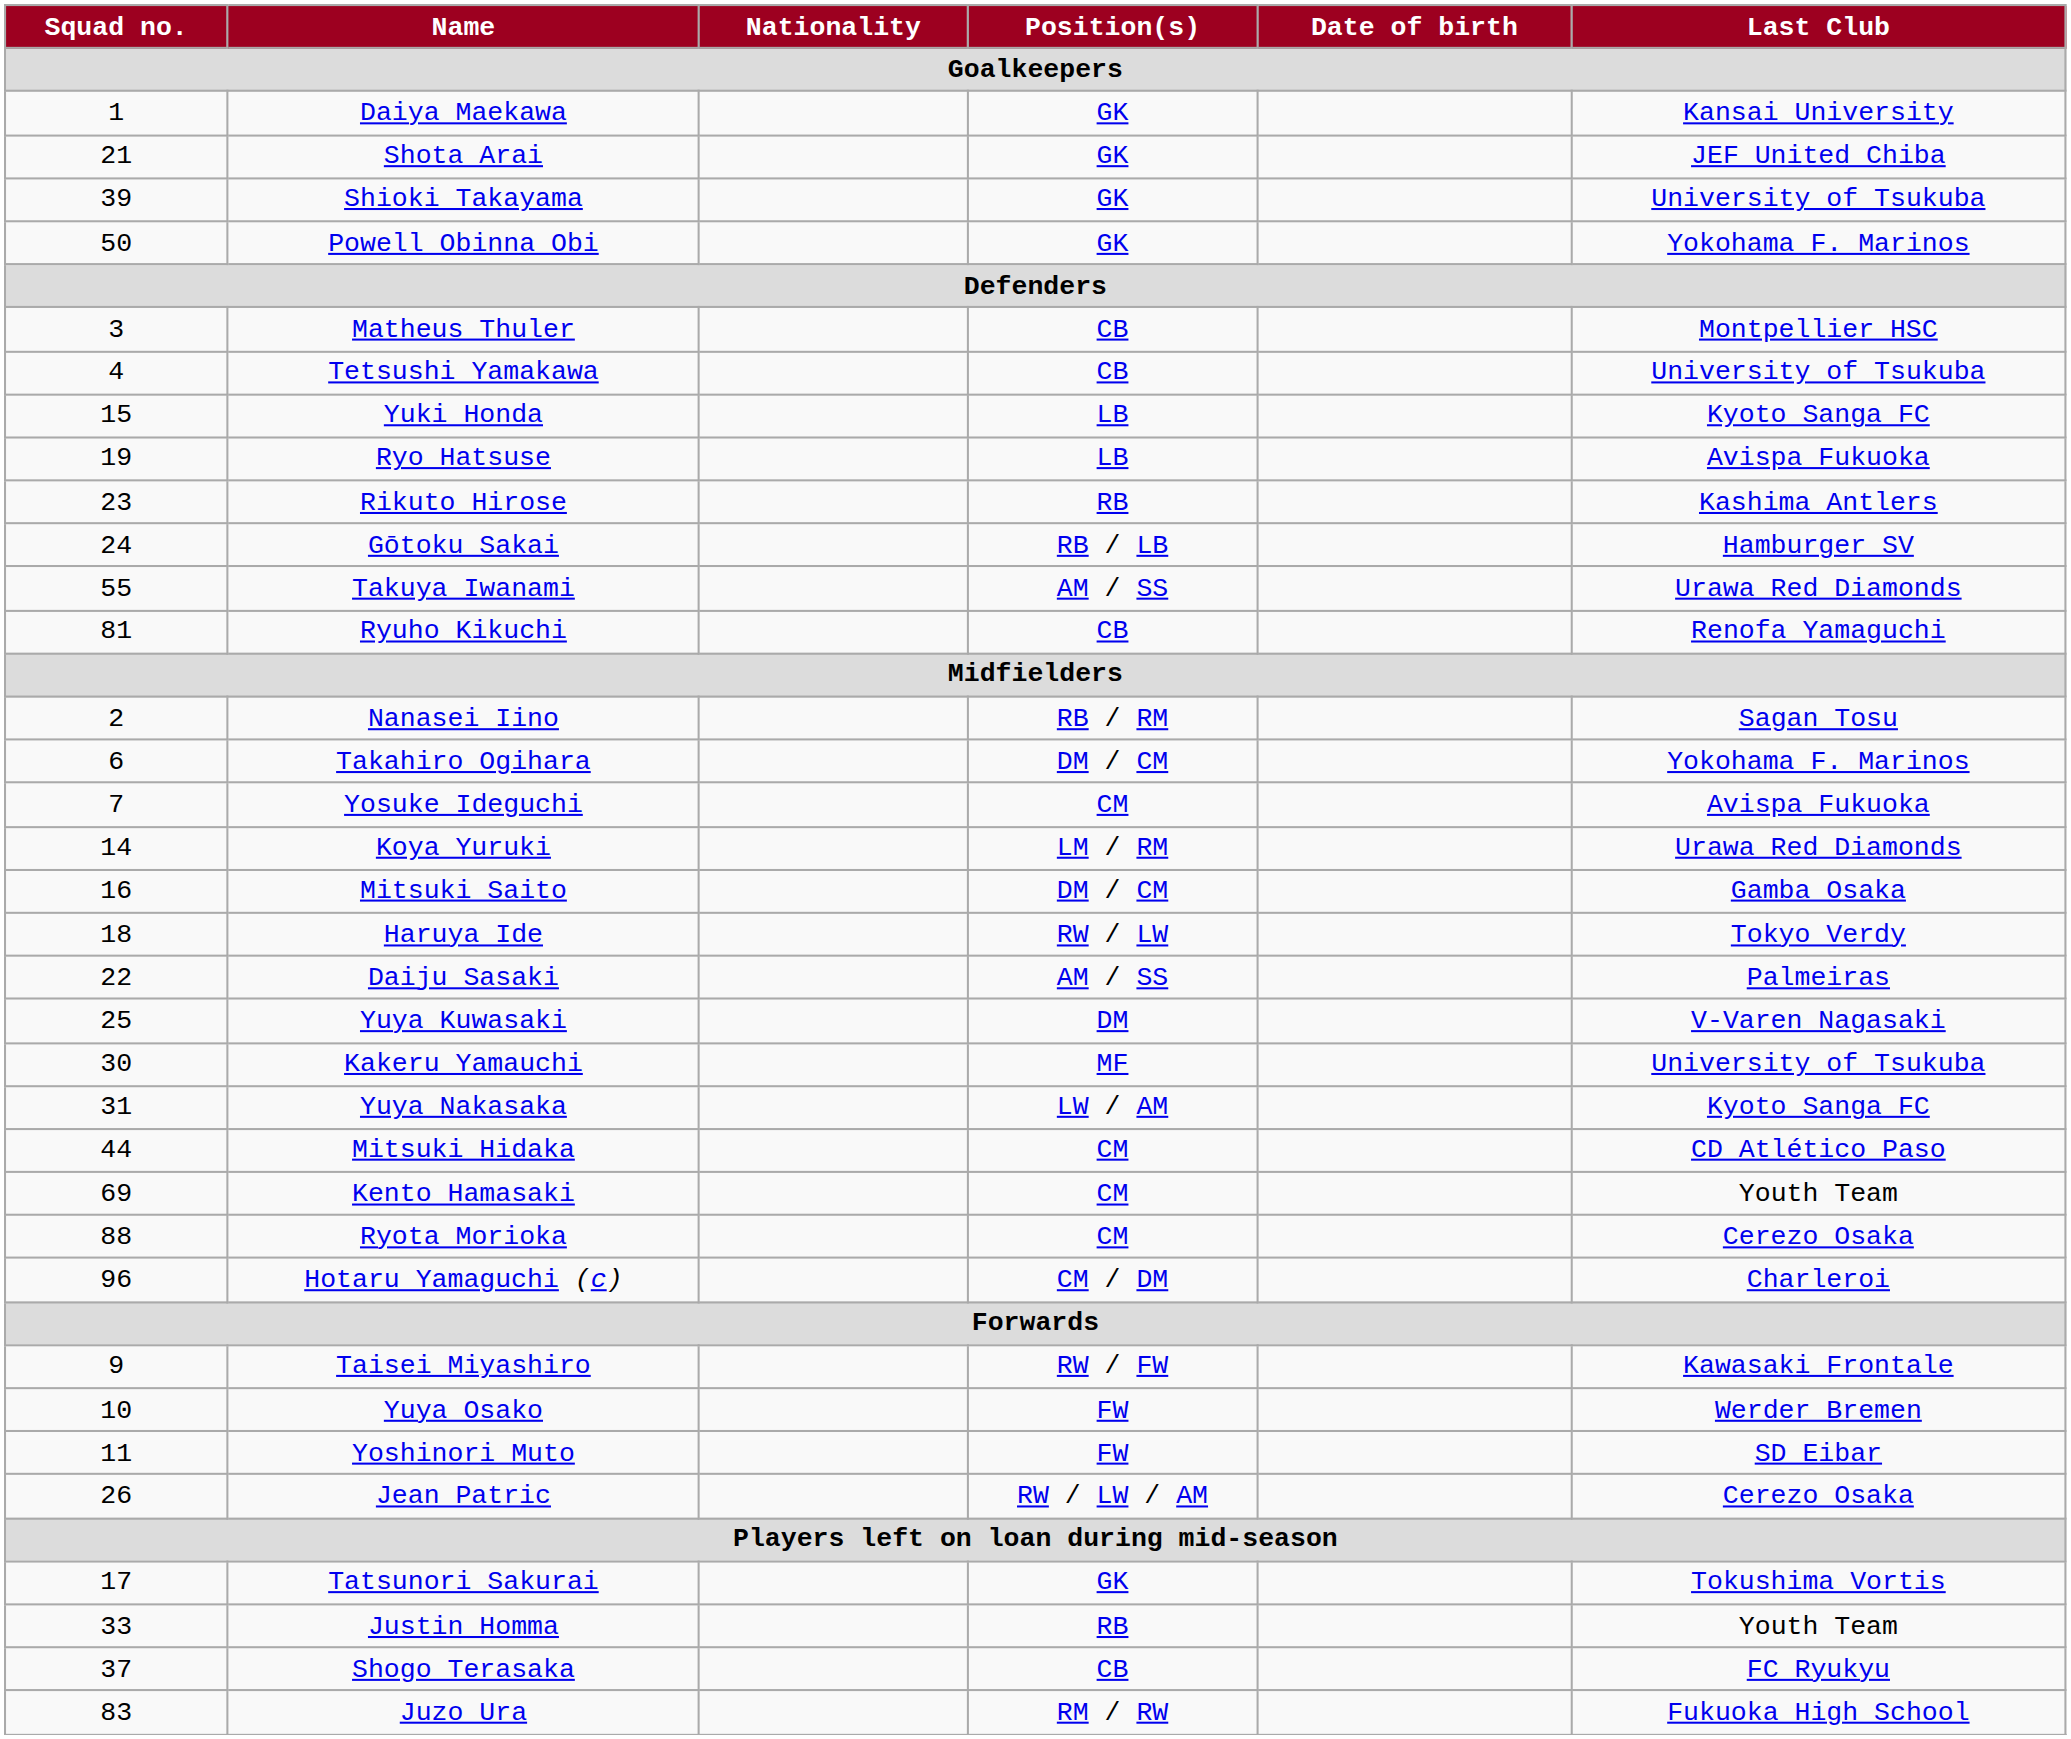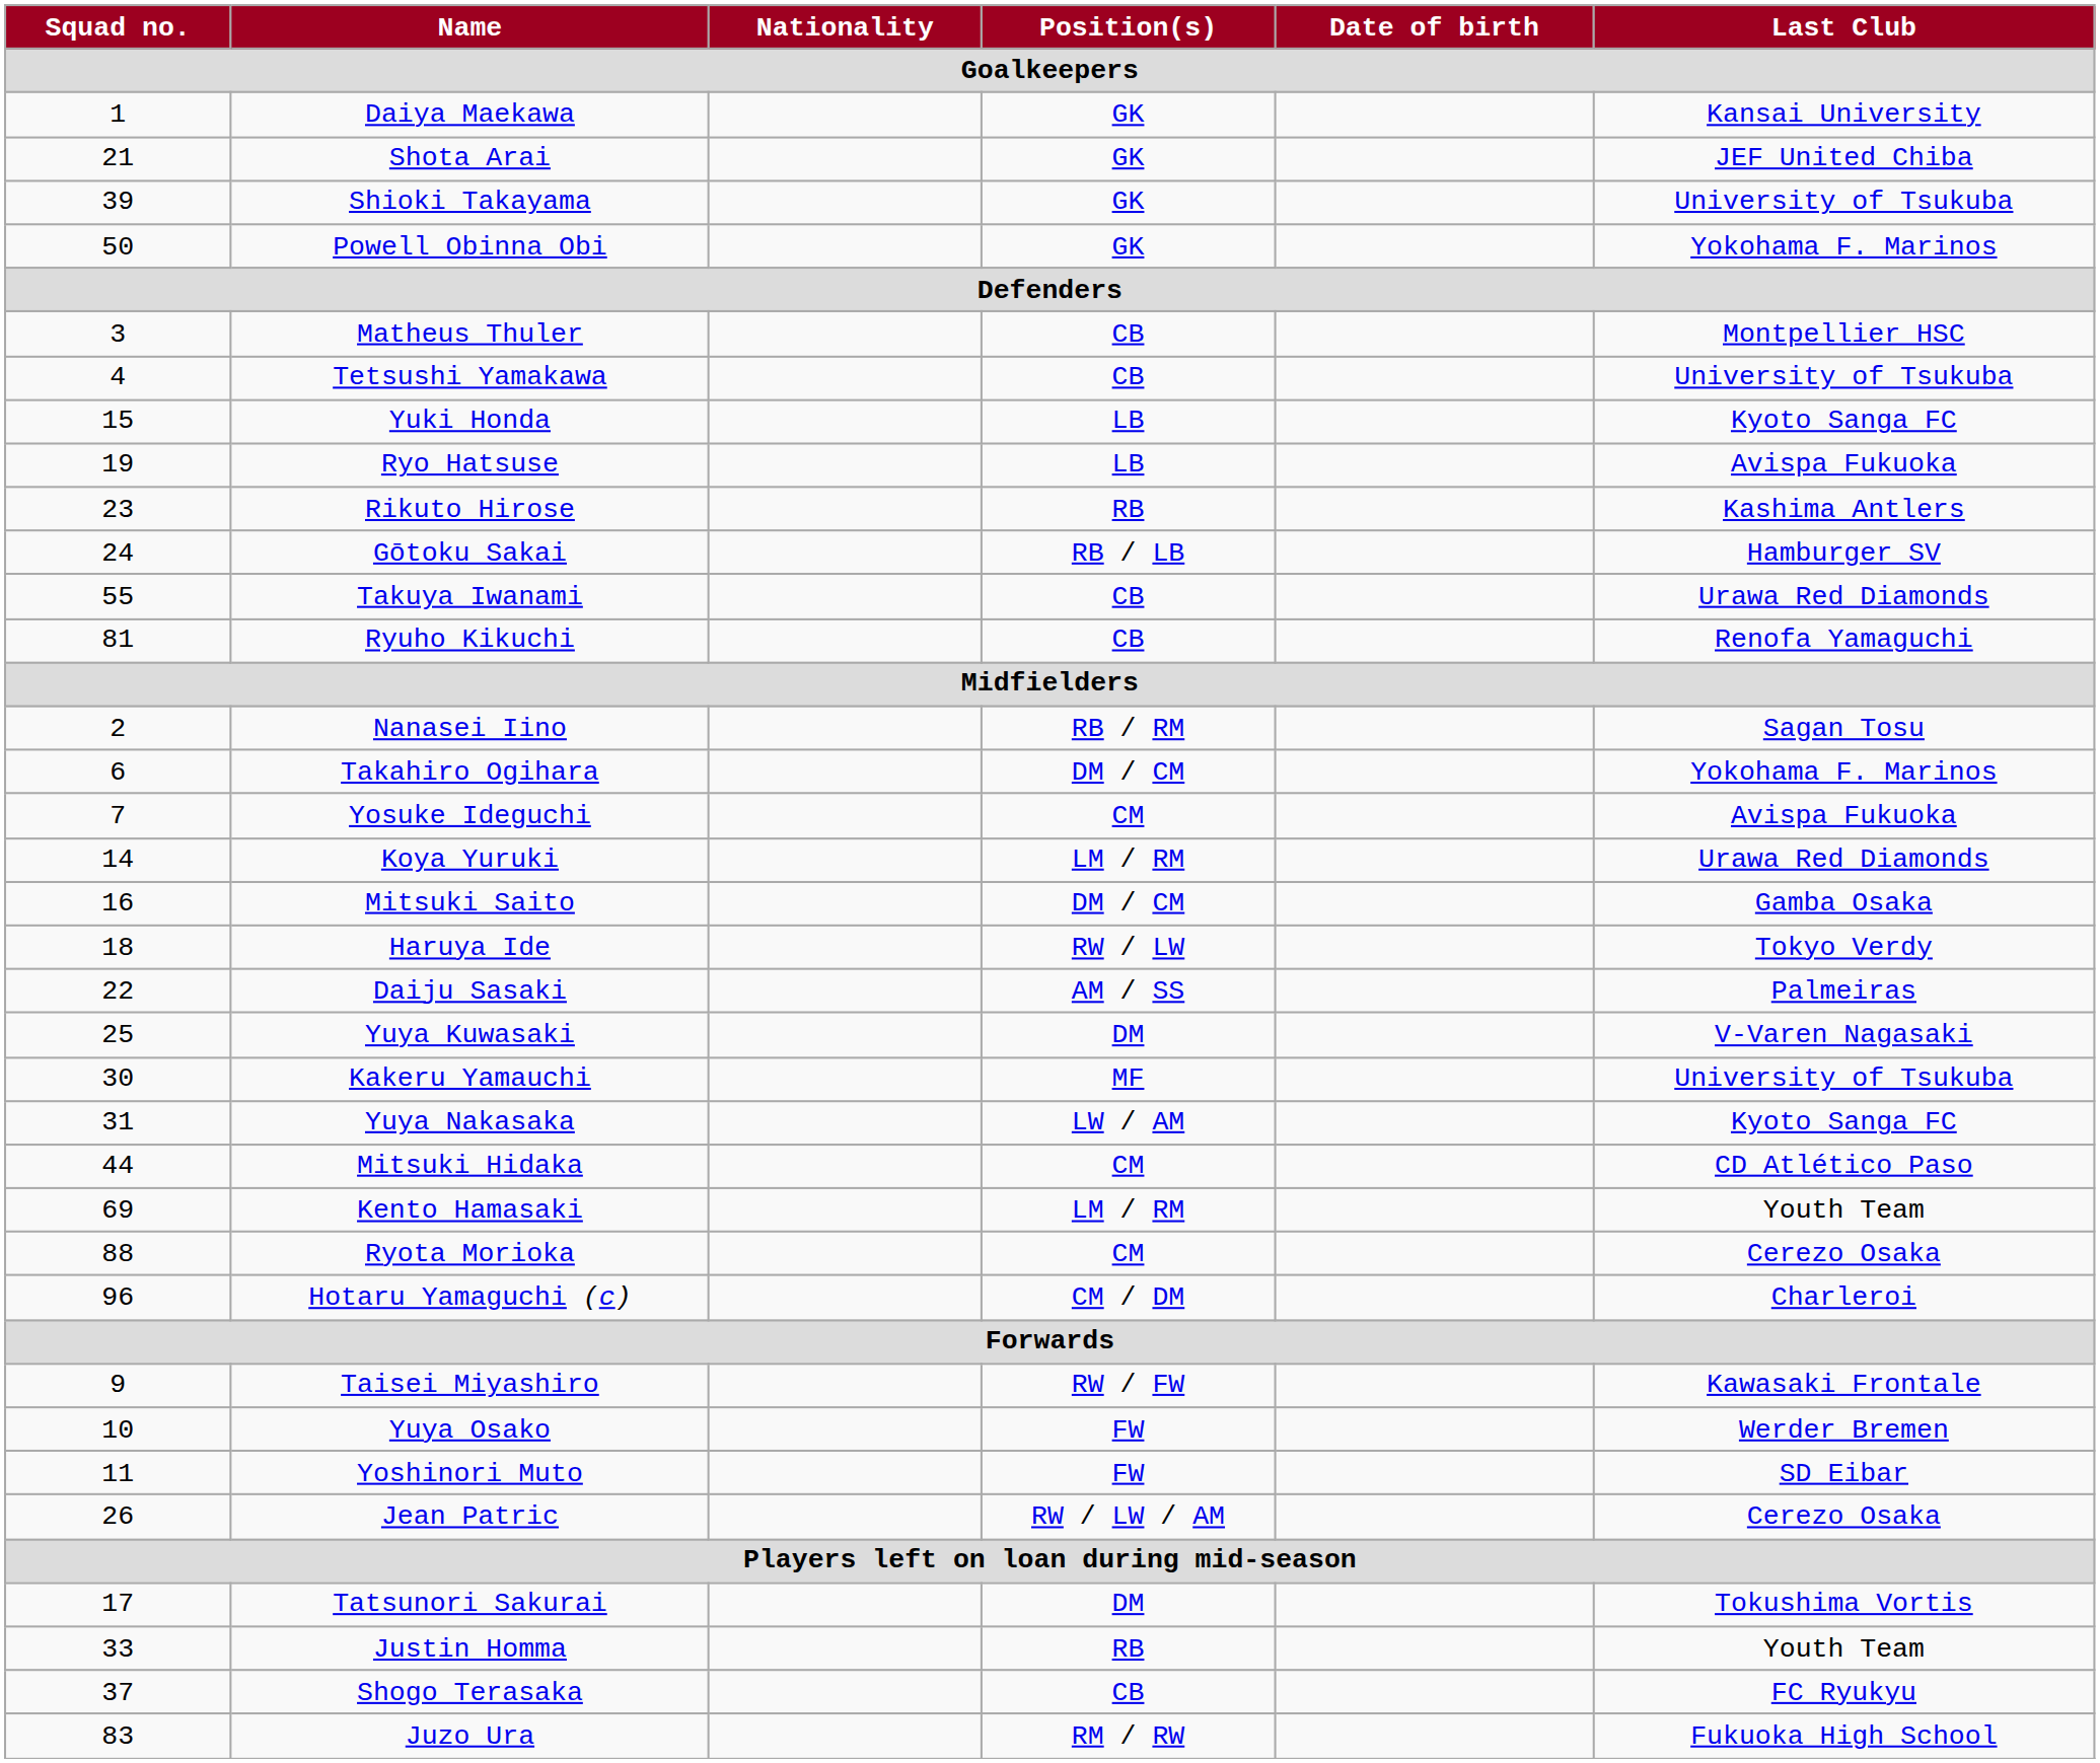Takuya Iwanami | Position(s) / Goalkeepers: AM / SS -> CB
Kento Hamasaki | Position(s) / Goalkeepers: CM -> LM / RM
Tatsunori Sakurai | Position(s) / Goalkeepers: GK -> DM
